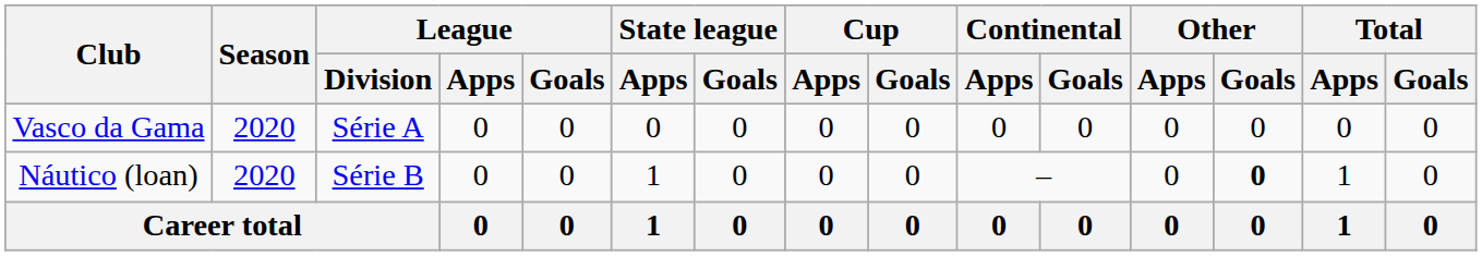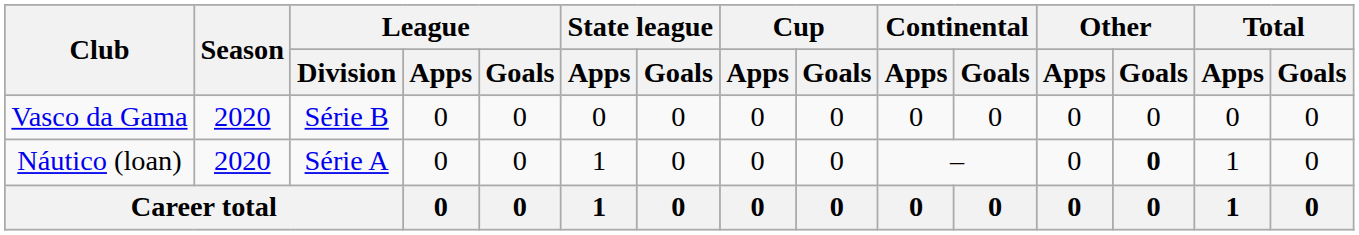Vasco da Gama | League / Division: Série A -> Série B
Náutico (loan) | League / Division: Série B -> Série A
